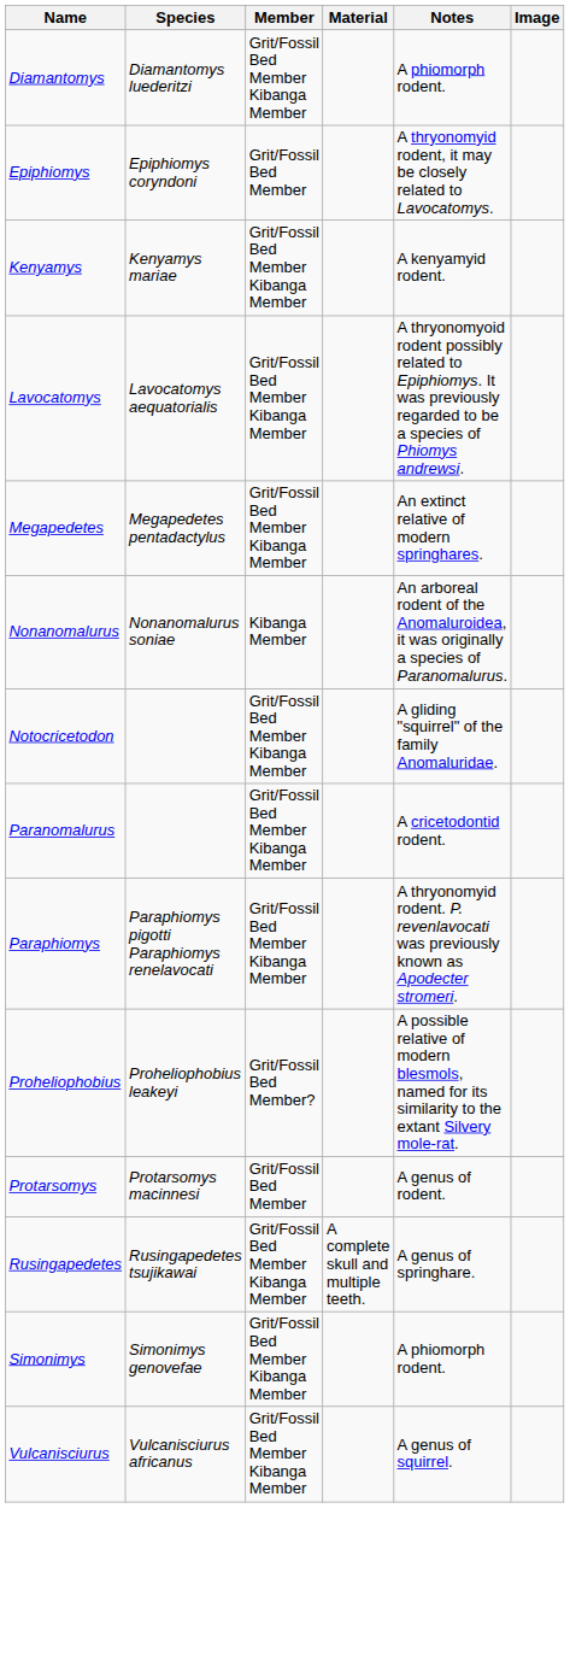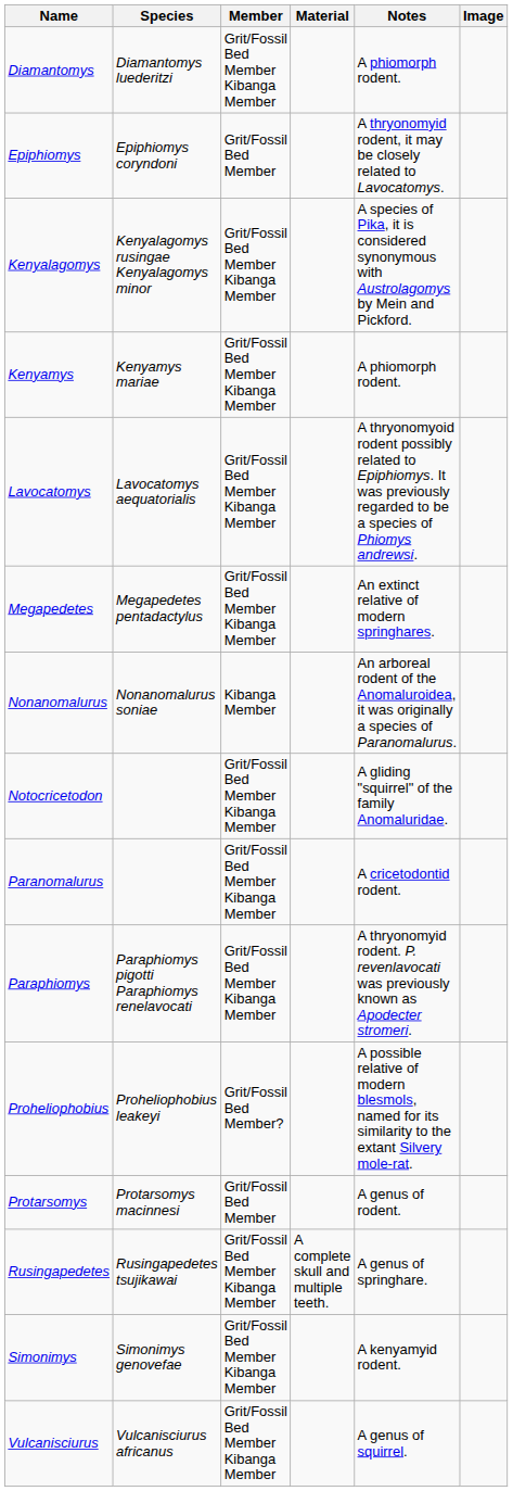+ row: Kenyalagomys | Kenyalagomys rusingae Kenyalagomys minor | Grit/Fossil Bed Member Kibanga Member | A species of Pika, it is considered synonymous with Austrolagomys by Mein and Pickford.
Kenyamys | Notes: A kenyamyid rodent. -> A phiomorph rodent.
Simonimys | Notes: A phiomorph rodent. -> A kenyamyid rodent.
